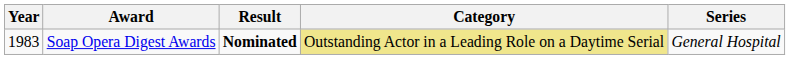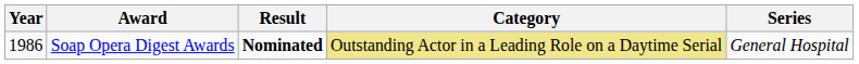Soap Opera Digest Awards | Year: 1983 -> 1986
